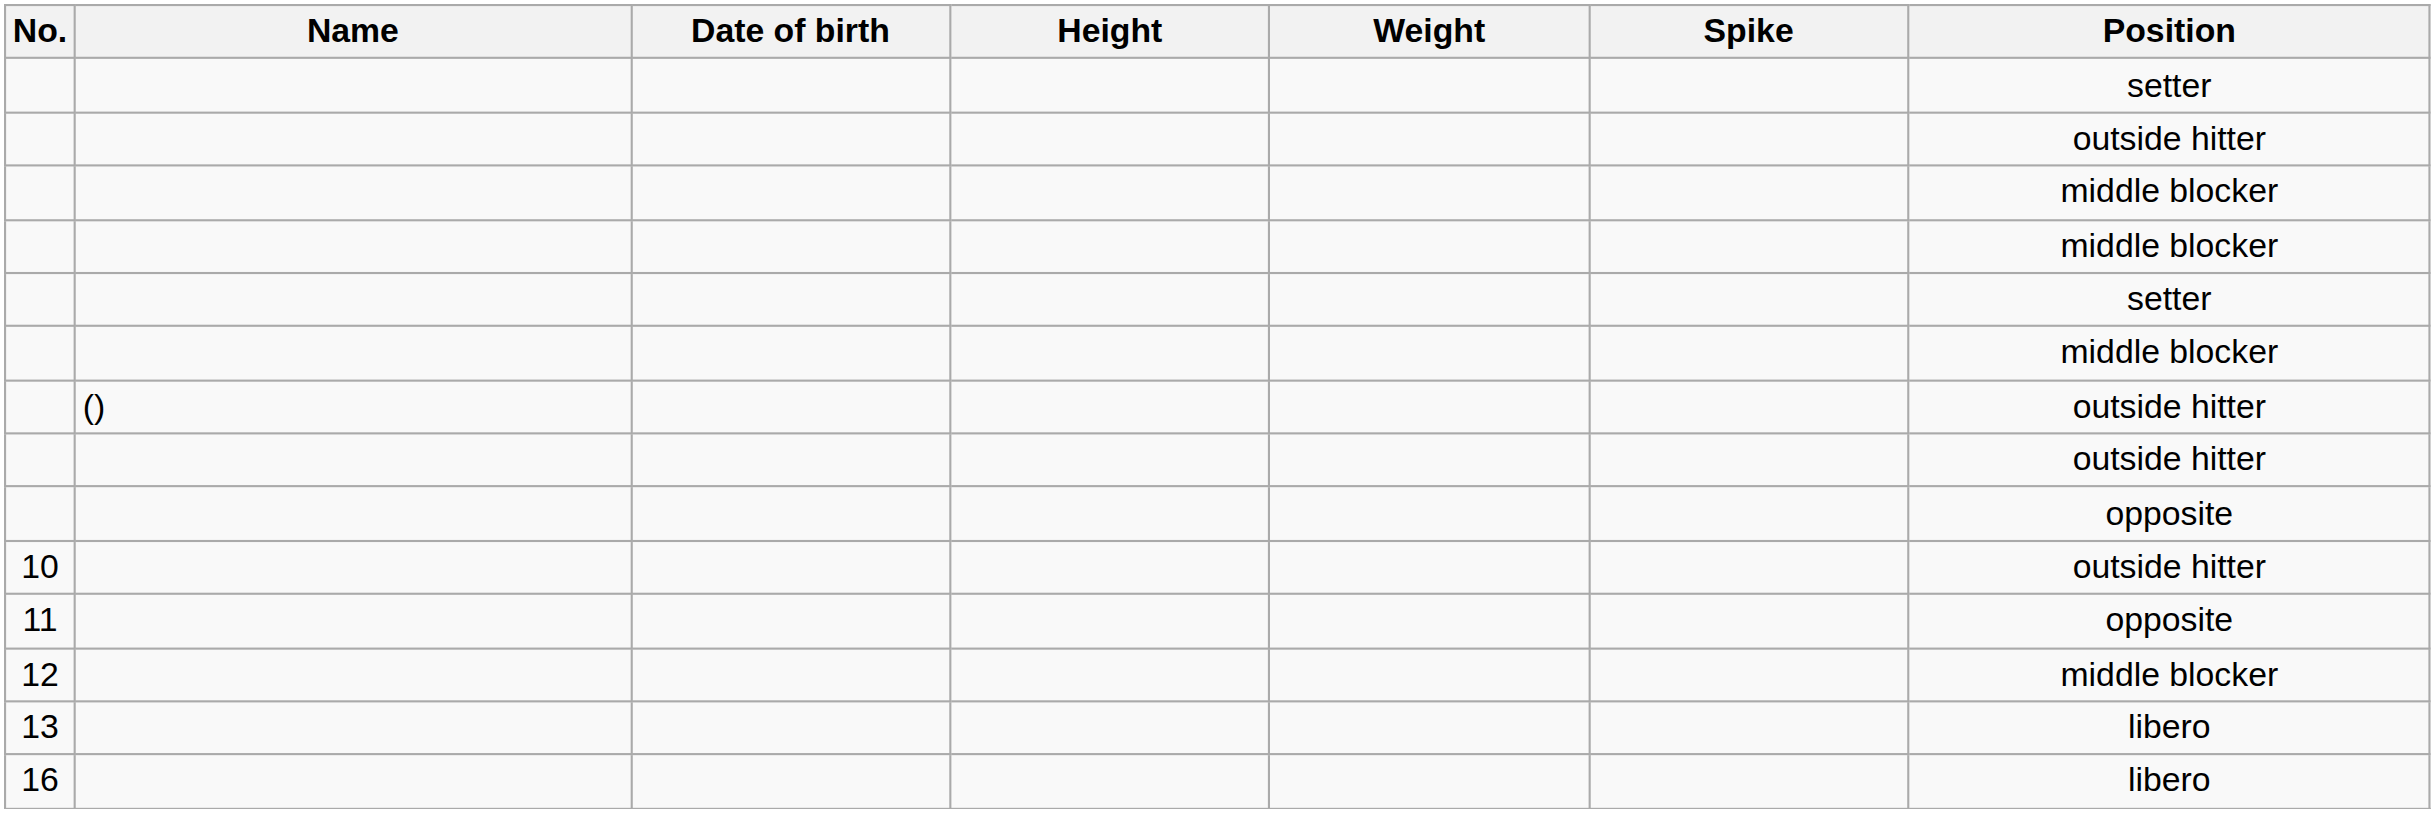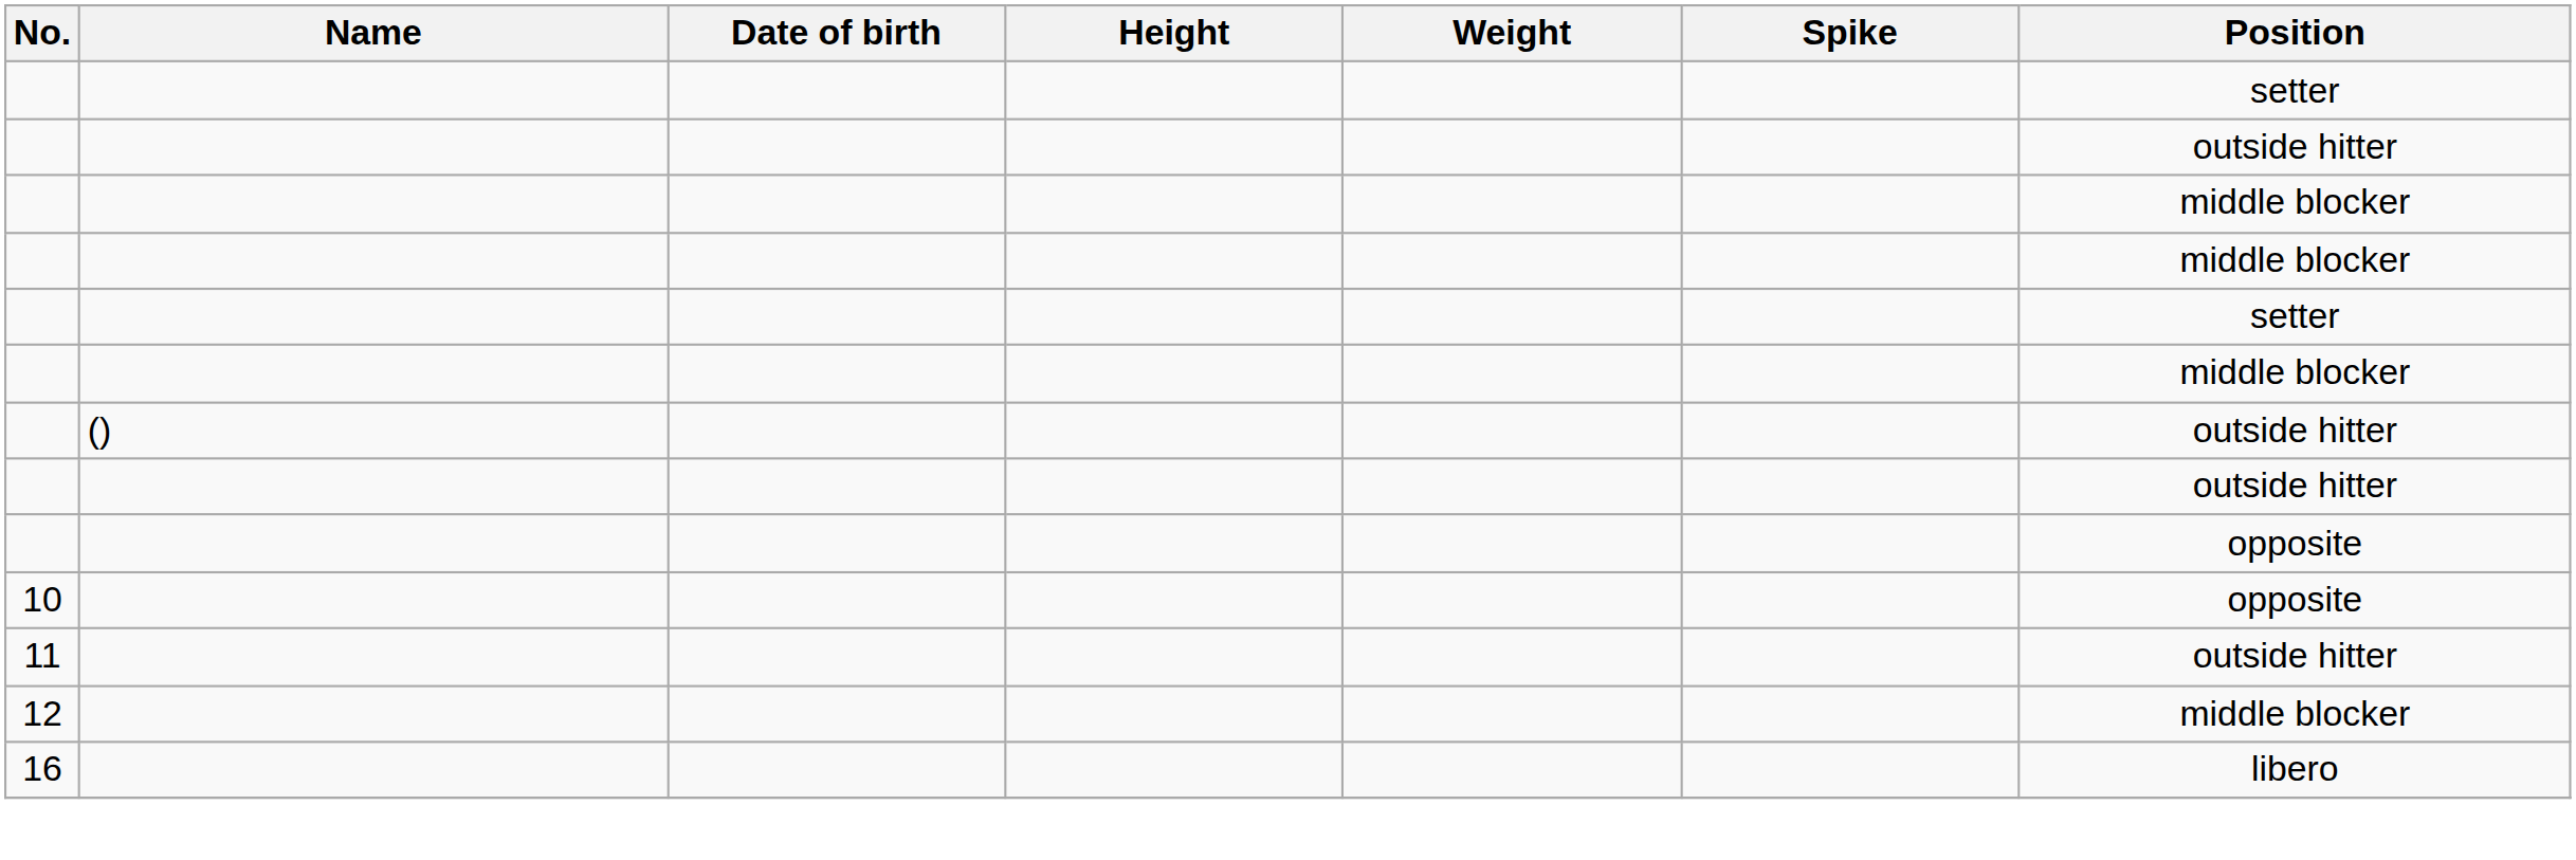10 | Position: outside hitter -> opposite
11 | Position: opposite -> outside hitter
- row: 13 | libero
